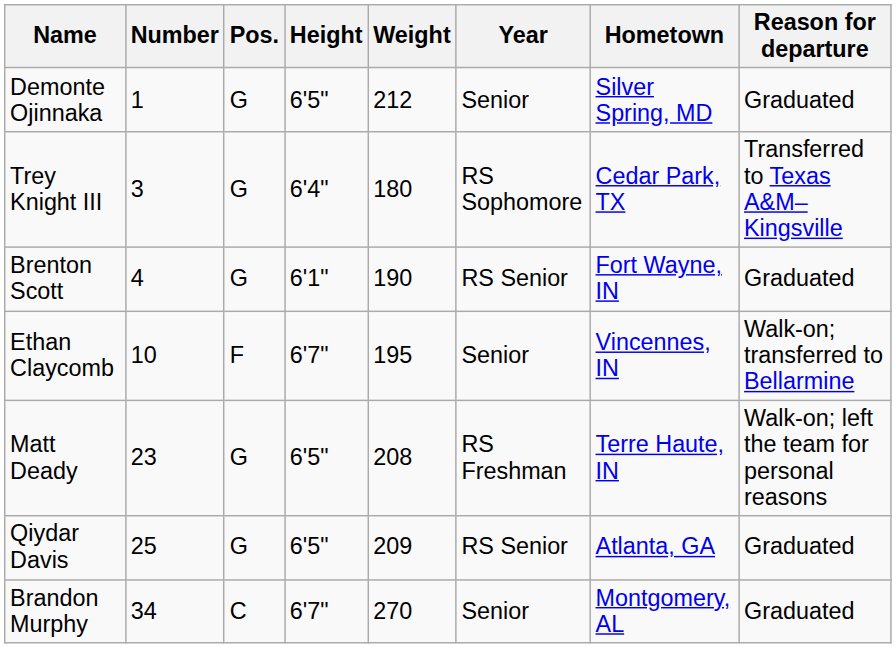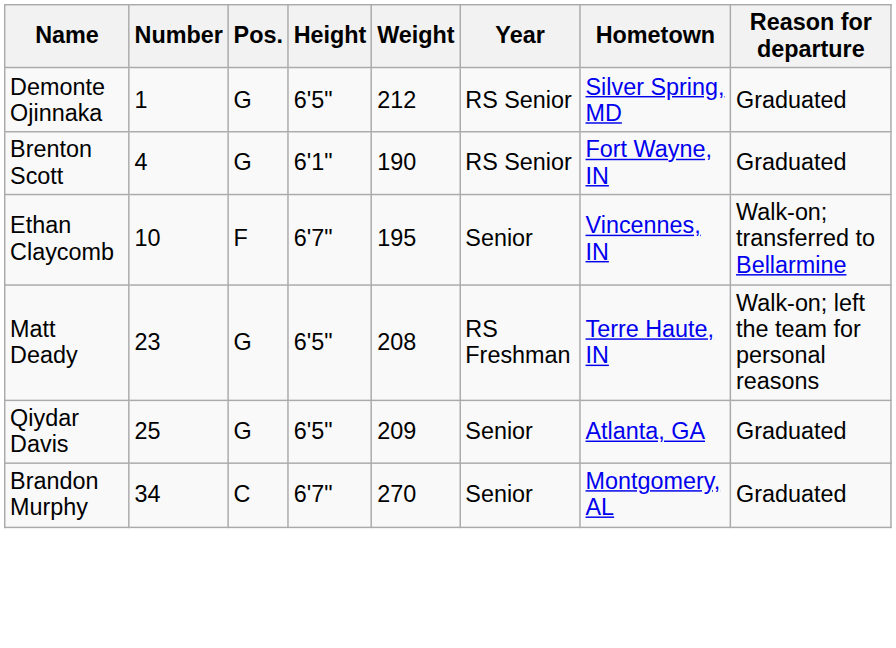Demonte Ojinnaka | Year: Senior -> RS Senior
- row: Trey Knight III | 3 | G | 6'4" | 180 | RS Sophomore | Cedar Park, TX | Transferred to Texas A&M–Kingsville
Qiydar Davis | Year: RS Senior -> Senior
